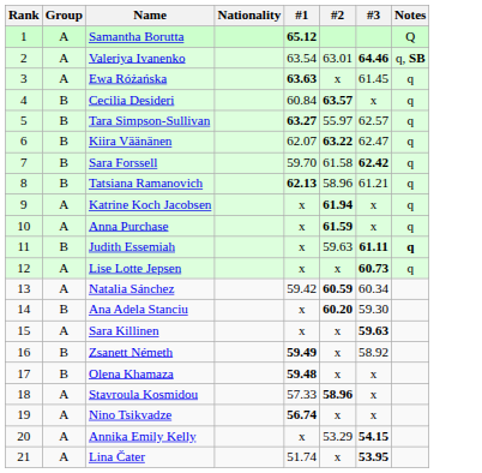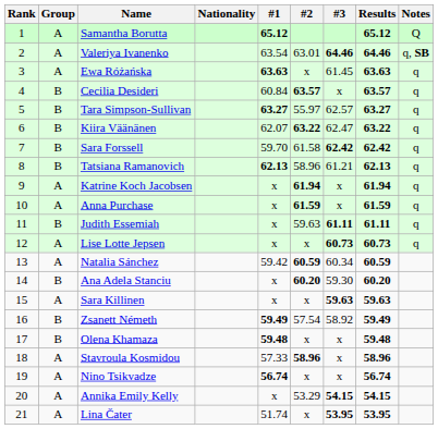+ column: Results | 65.12 | 64.46 | 63.63 | 63.57 | 63.27 | 63.22 | 62.42 | 62.13 | 61.94 | 61.59 | 61.11 | 60.73 | 60.59 | 60.20 | 59.63 | 59.49 | 59.48 | 58.96 | 56.74 | 54.15 | 53.95
Judith Essemiah | Notes: bold -> normal
Zsanett Németh | #2: x -> 57.54
